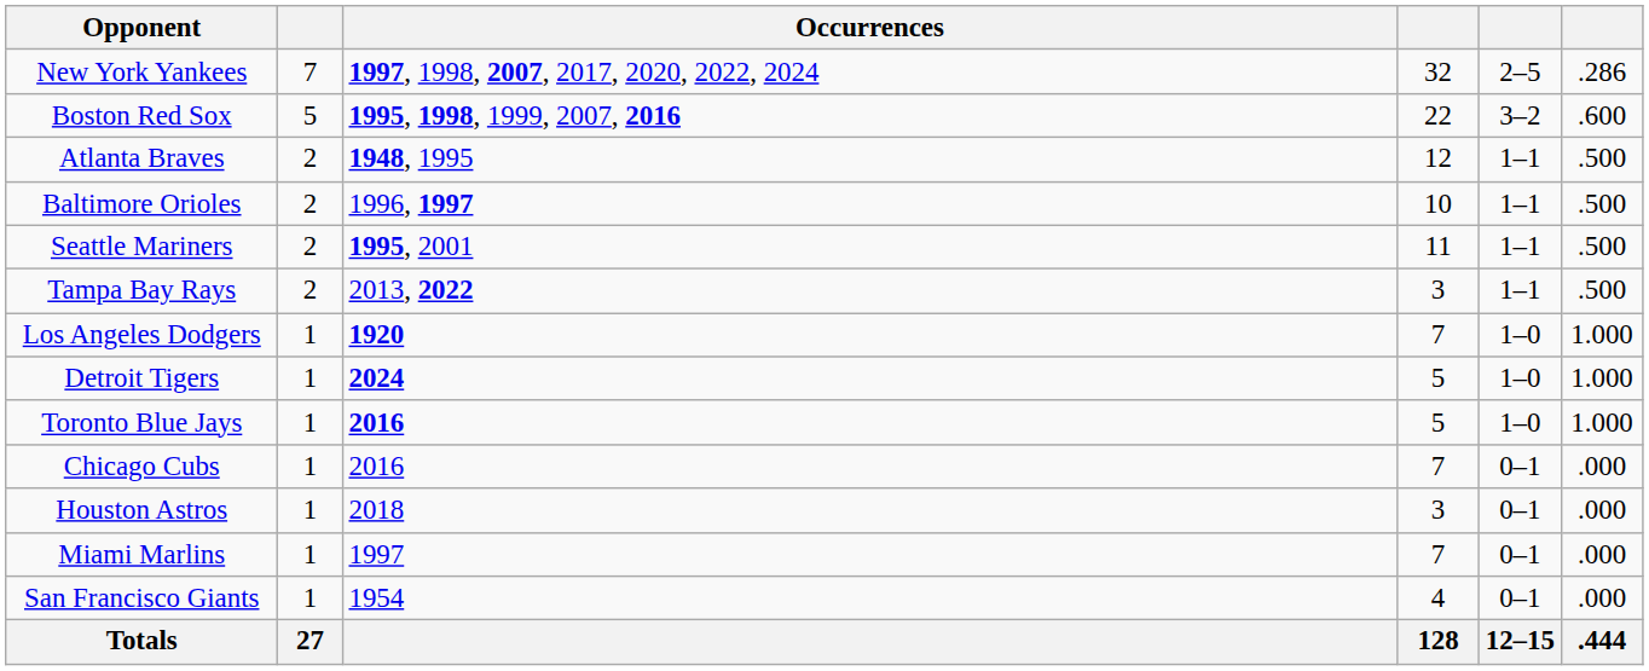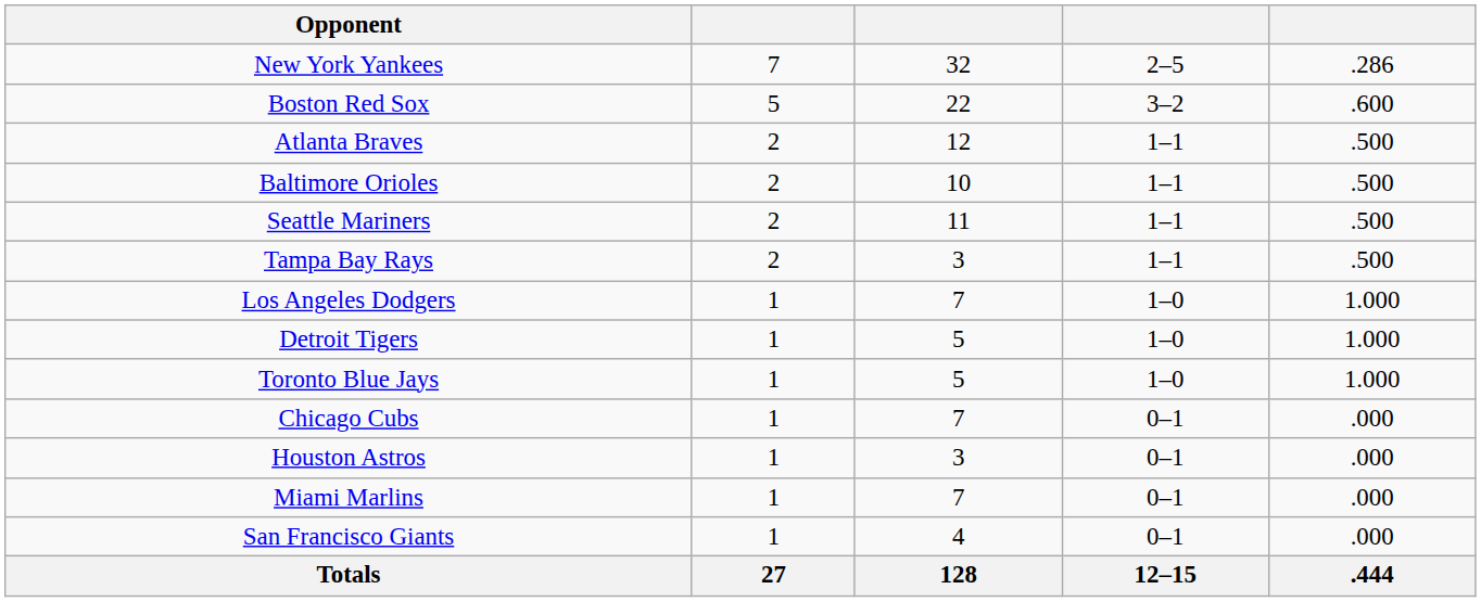- column: Occurrences | 1997, 1998, 2007, 2017, 2020, 2022, 2024 | 1995, 1998, 1999, 2007, 2016 | 1948, 1995 | 1996, 1997 | 1995, 2001 | 2013, 2022 | 1920 | 2024 | 2016 | 2016 | 2018 | 1997 | 1954
